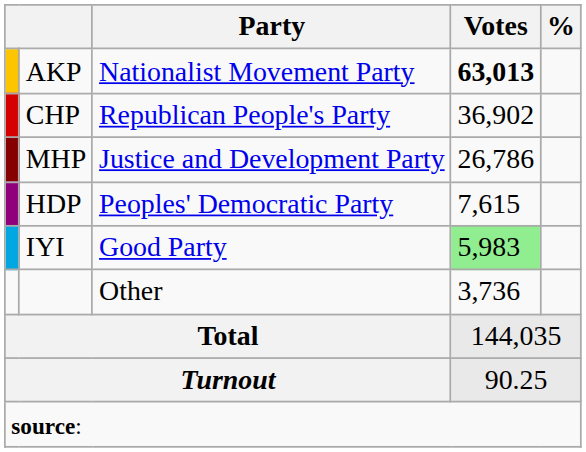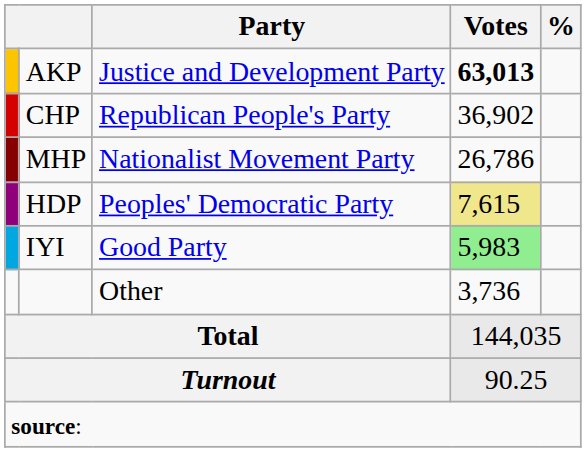AKP | Party: Nationalist Movement Party -> Justice and Development Party
MHP | Party: Justice and Development Party -> Nationalist Movement Party
HDP | Votes: no background -> khaki background
